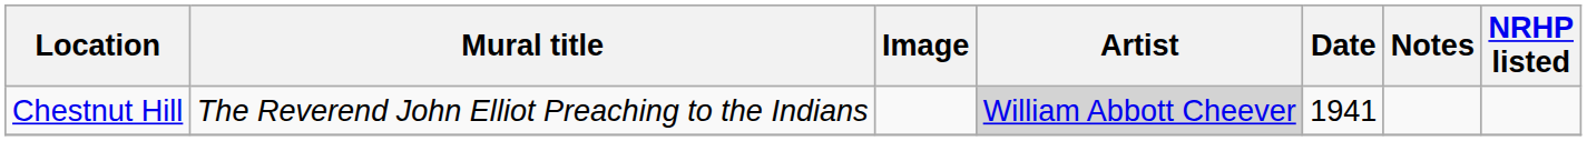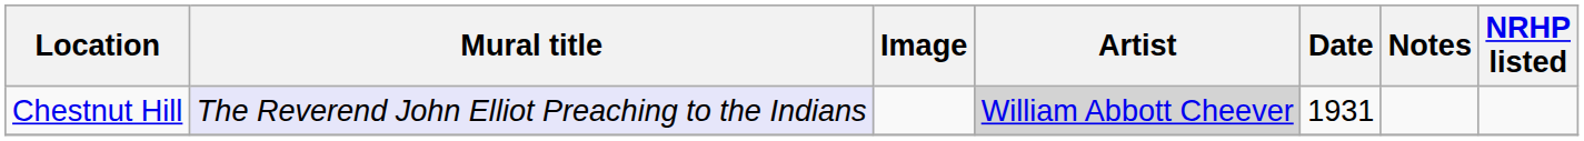Chestnut Hill | Mural title: no background -> lavender background
Chestnut Hill | Date: 1941 -> 1931
